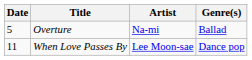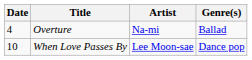Overture | Date: 5 -> 4
When Love Passes By | Date: 11 -> 10
